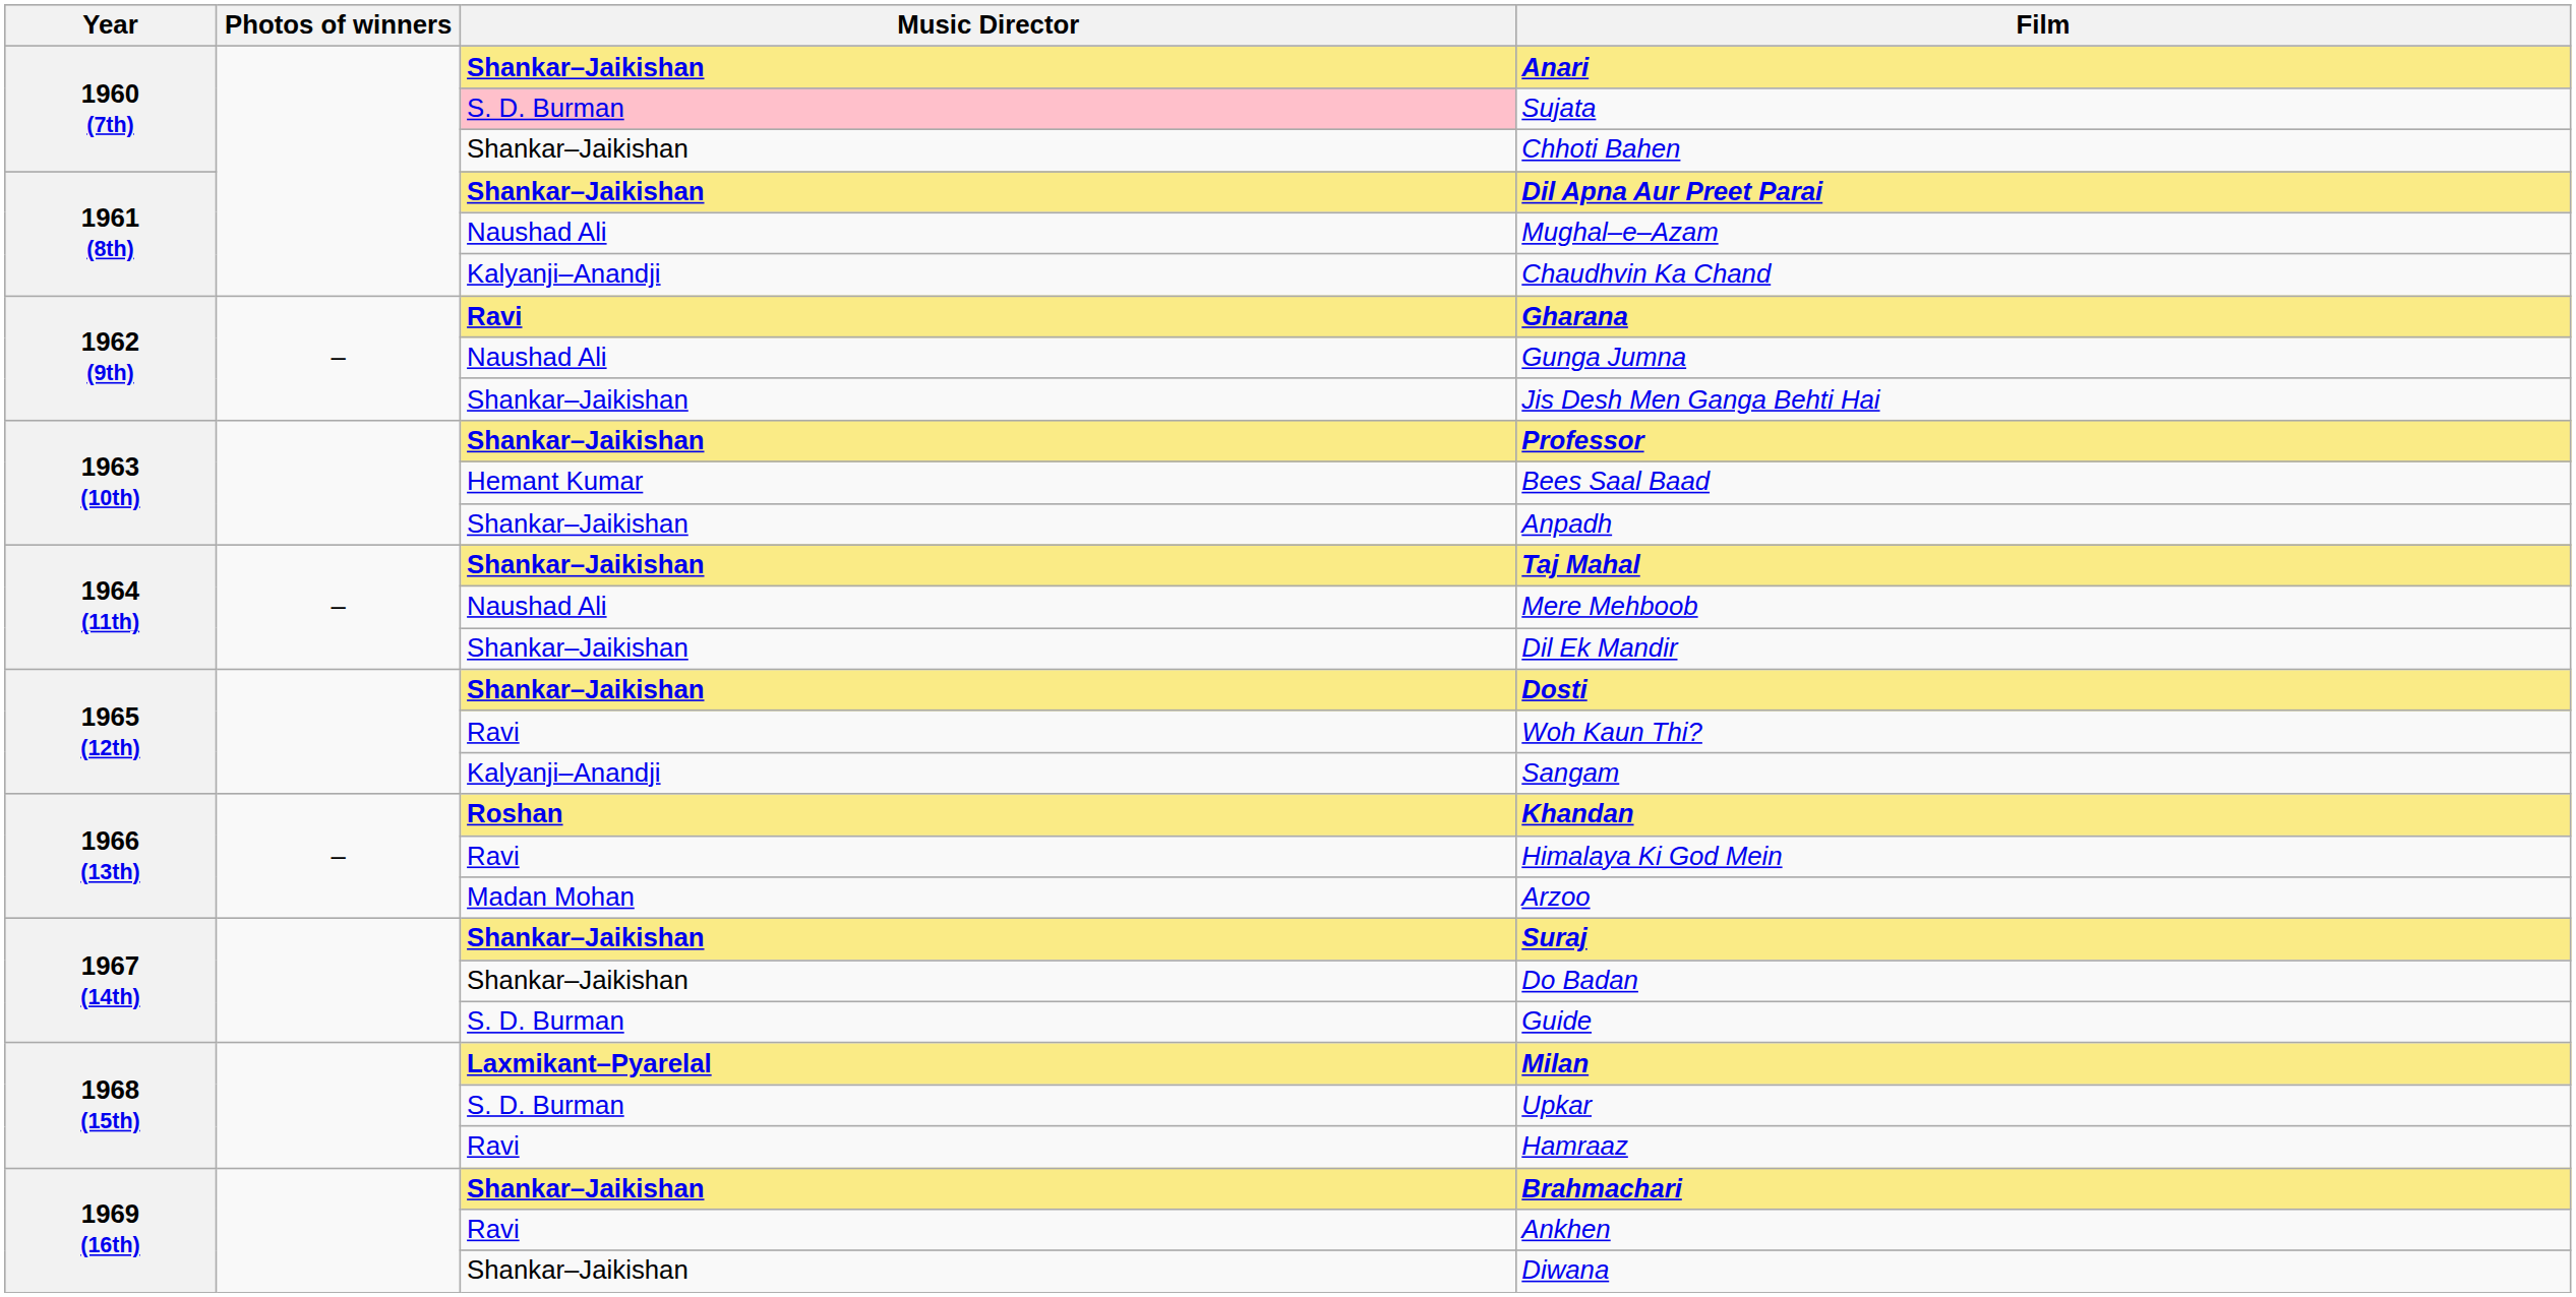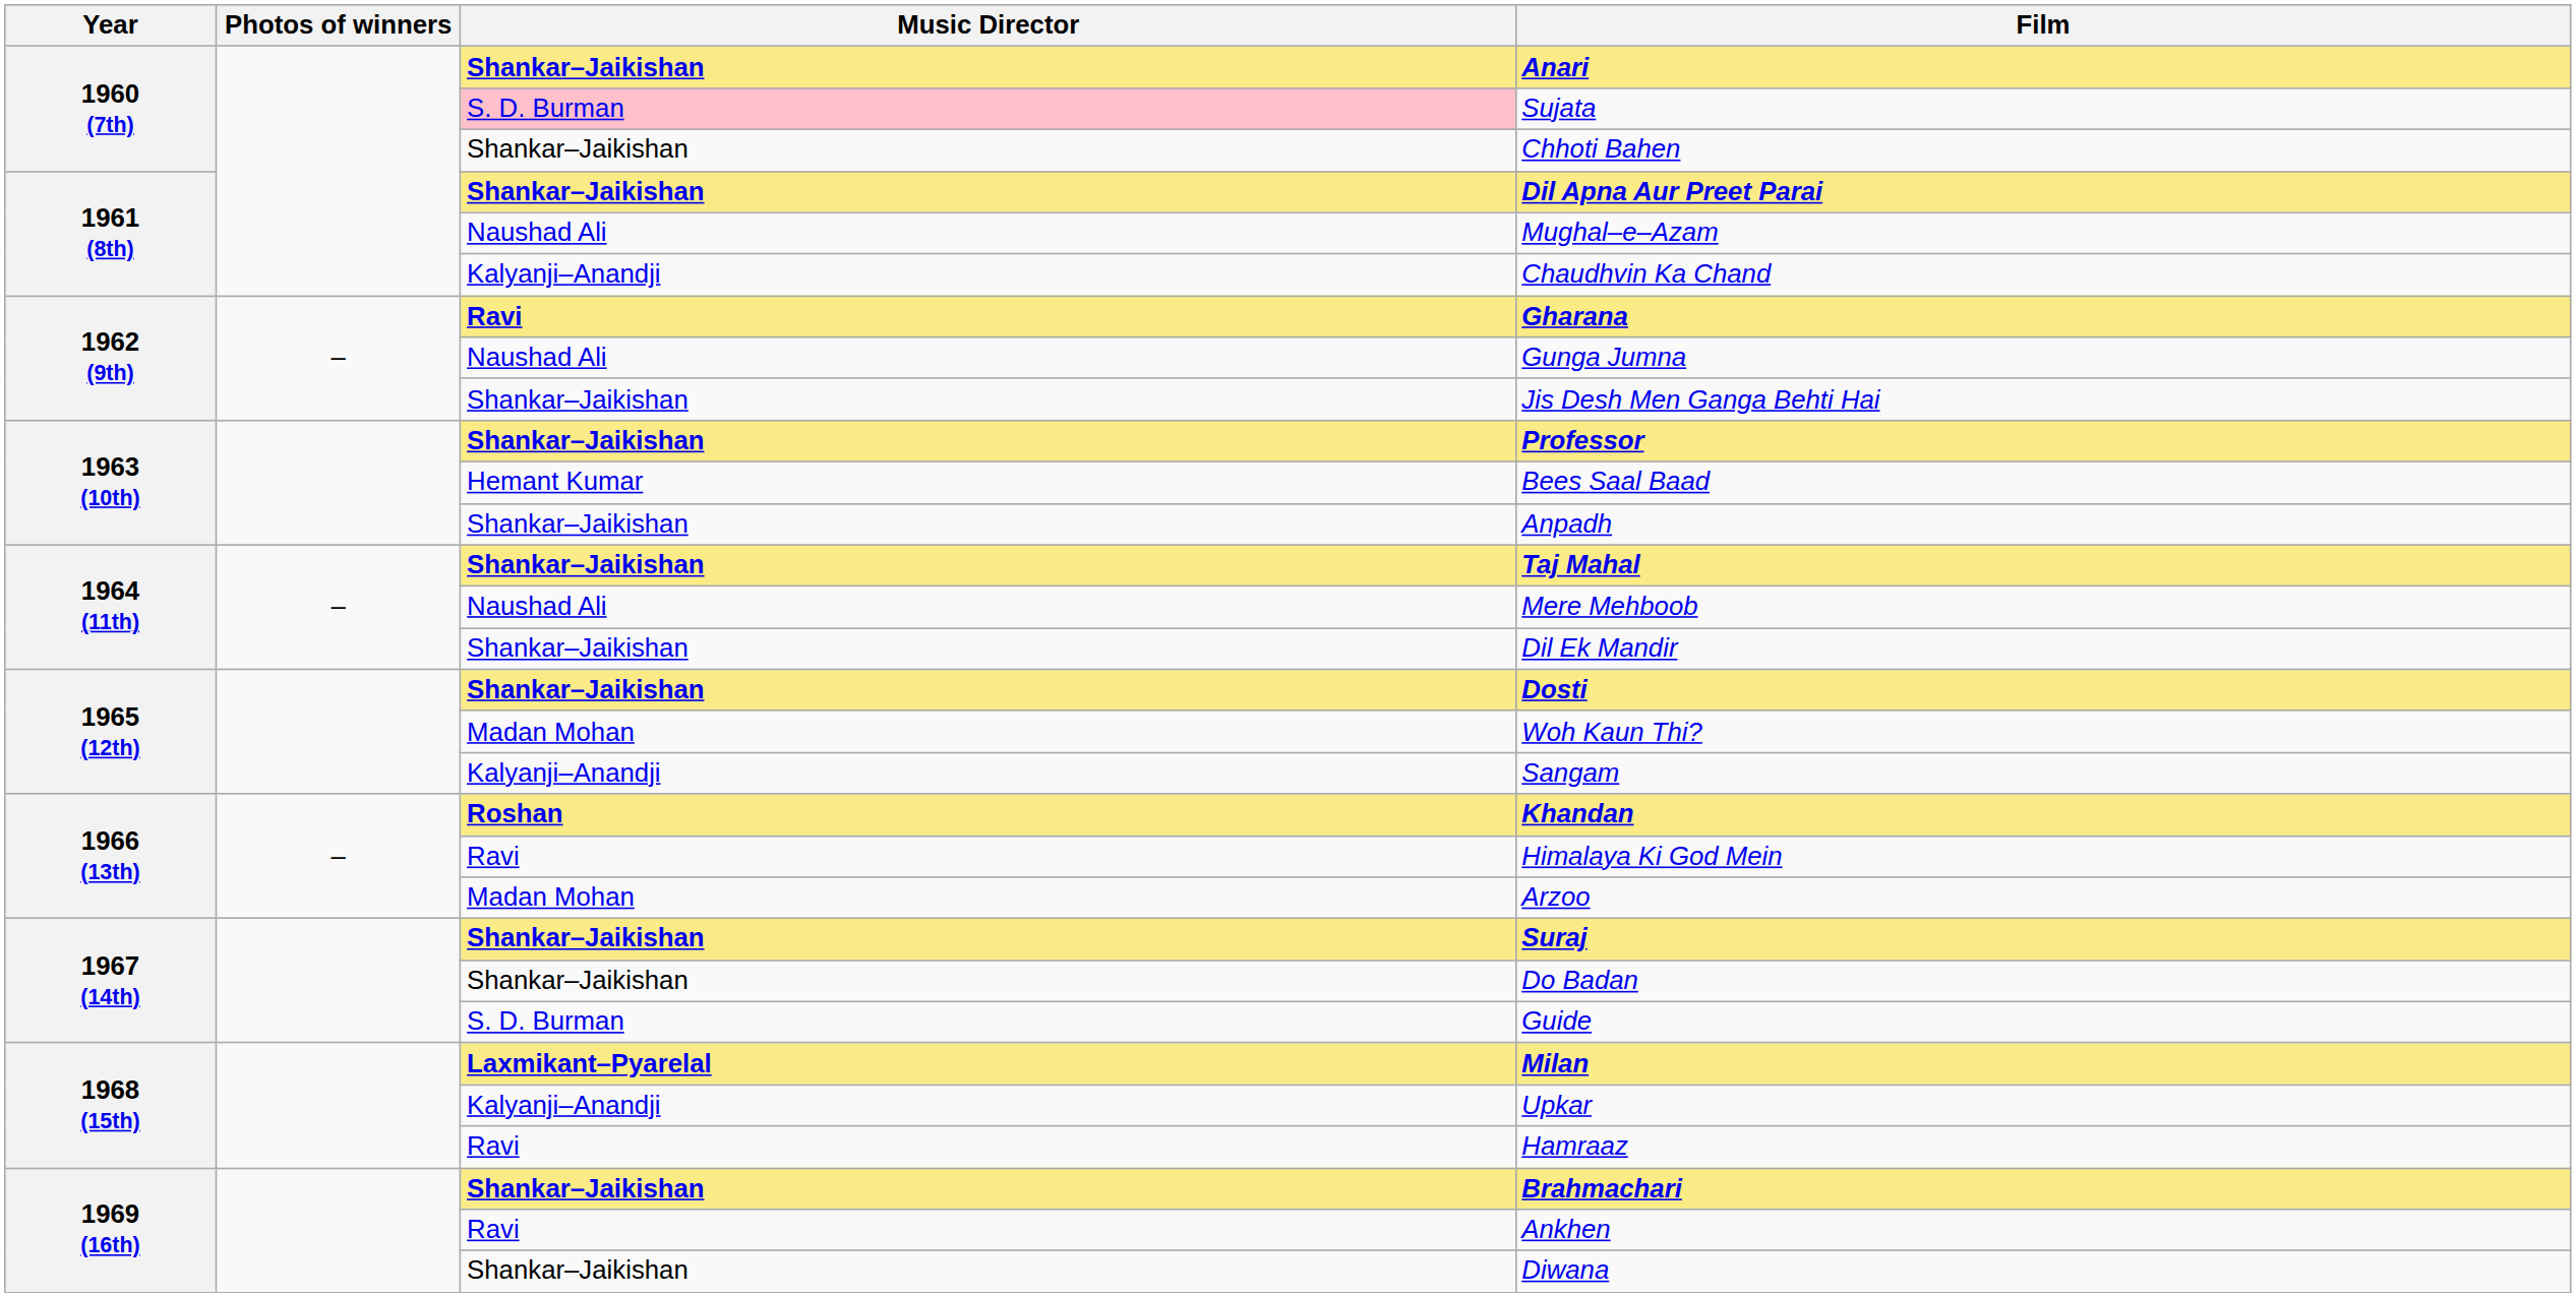Woh Kaun Thi? | Music Director: Ravi -> Madan Mohan
Upkar | Music Director: S. D. Burman -> Kalyanji–Anandji
